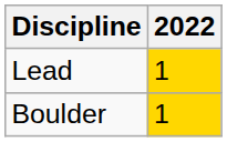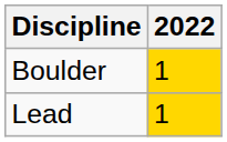rows swapped: Boulder <-> Lead
